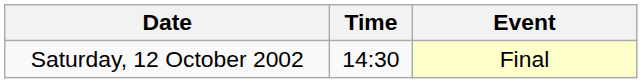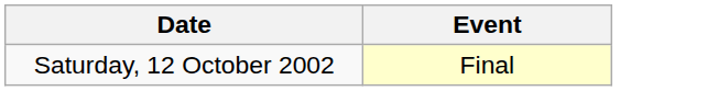- column: Time | 14:30
